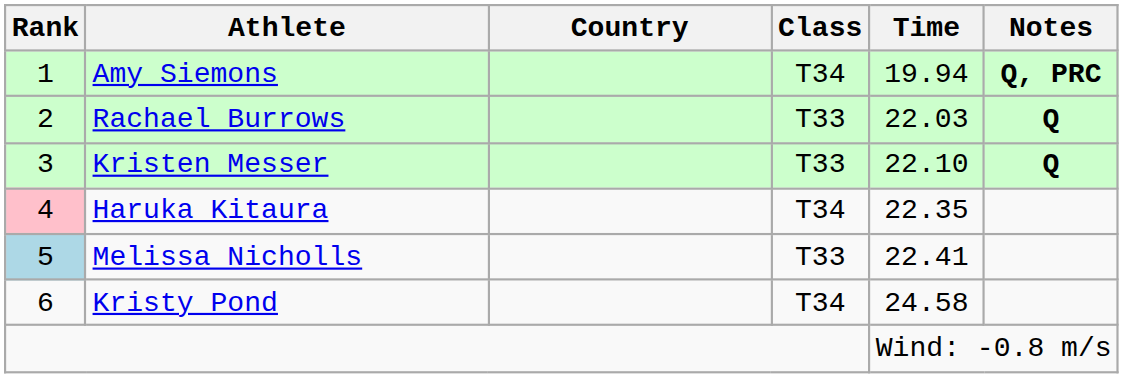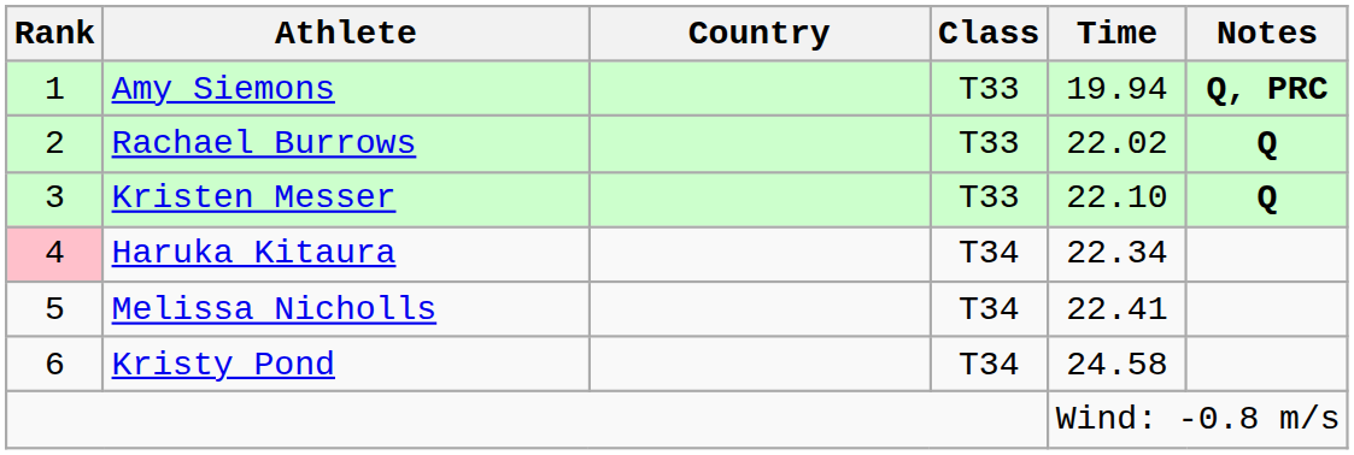Amy Siemons | Class: T34 -> T33
Rachael Burrows | Time: 22.03 -> 22.02
Haruka Kitaura | Time: 22.35 -> 22.34
Melissa Nicholls | Rank: lightblue background -> no background
Melissa Nicholls | Class: T33 -> T34
